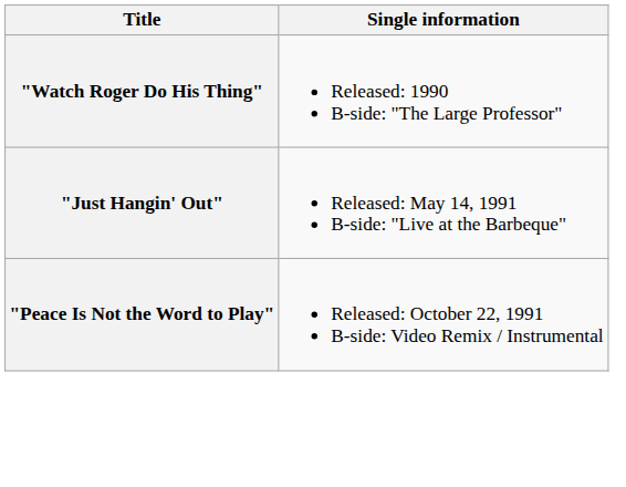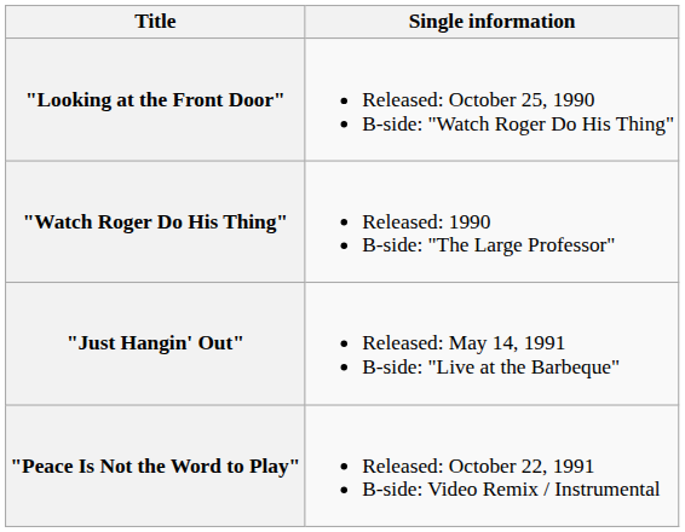+ row: "Looking at the Front Door" | Released: October 25, 1990 B-side: "Watch Roger Do His Thing"
